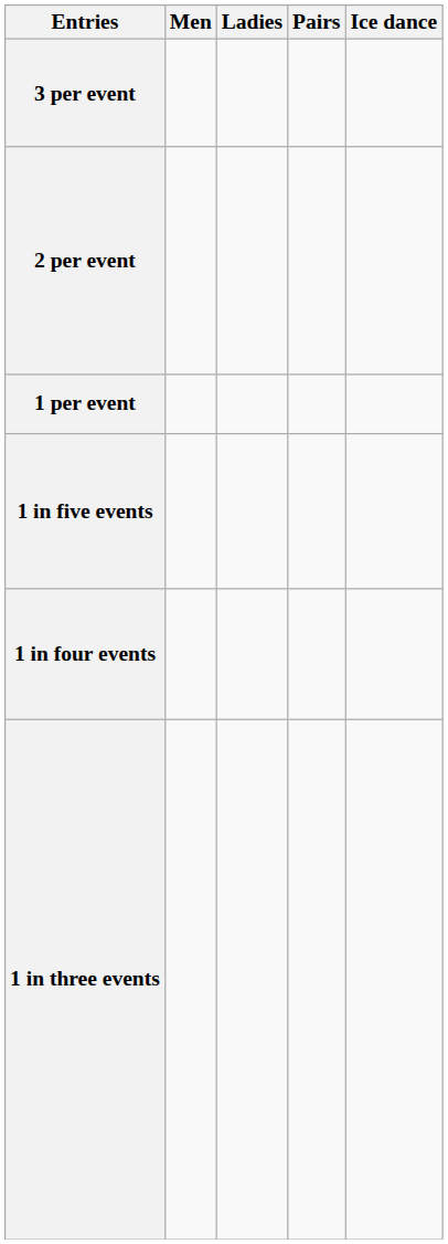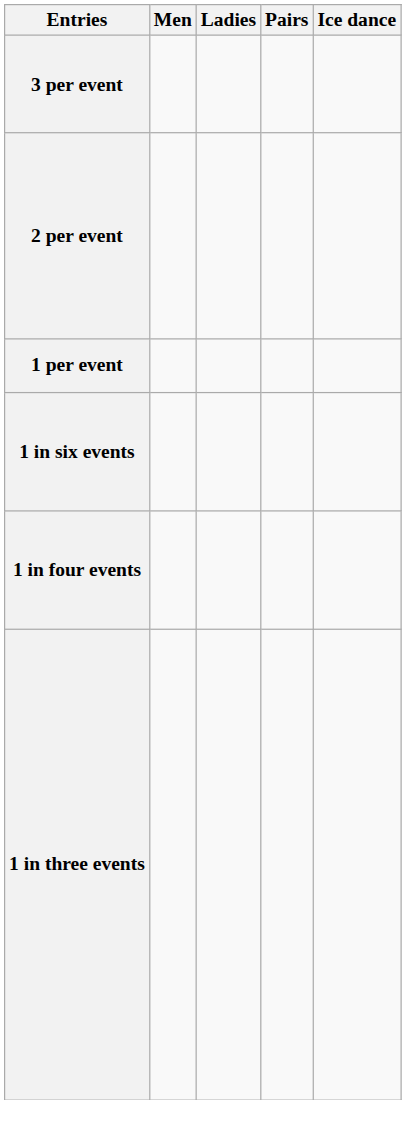+ row: 1 in six events
- row: 1 in five events
